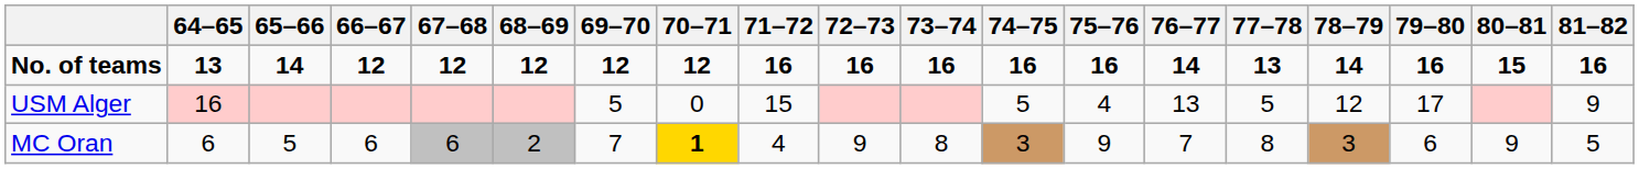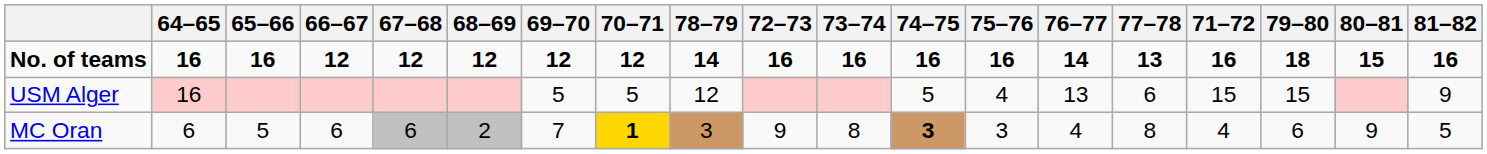columns swapped: 71–72 <-> 78–79
No. of teams | 64–65: 13 -> 16
No. of teams | 65–66: 14 -> 16
No. of teams | 79–80: 16 -> 18
USM Alger | 70–71: 0 -> 5
USM Alger | 77–78: 5 -> 6
USM Alger | 79–80: 17 -> 15
MC Oran | 74–75: normal -> bold
MC Oran | 75–76: 9 -> 3
MC Oran | 76–77: 7 -> 4
